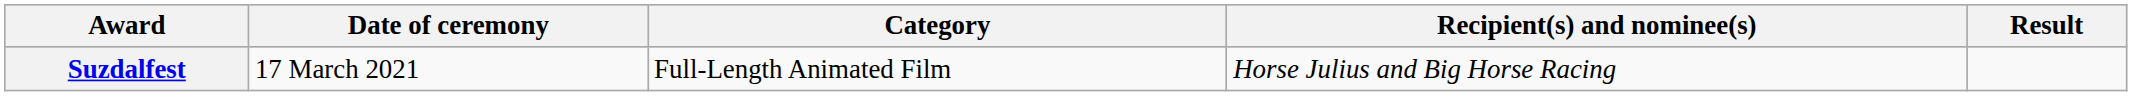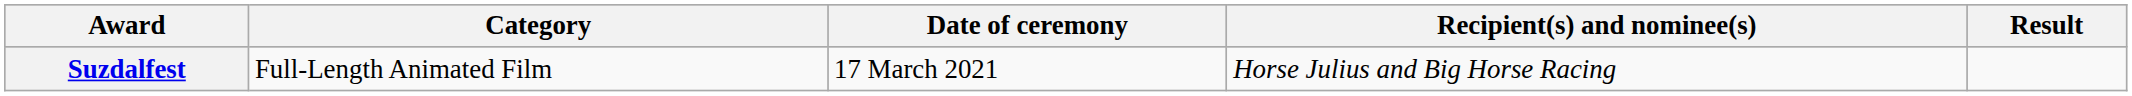columns swapped: Date of ceremony <-> Category
